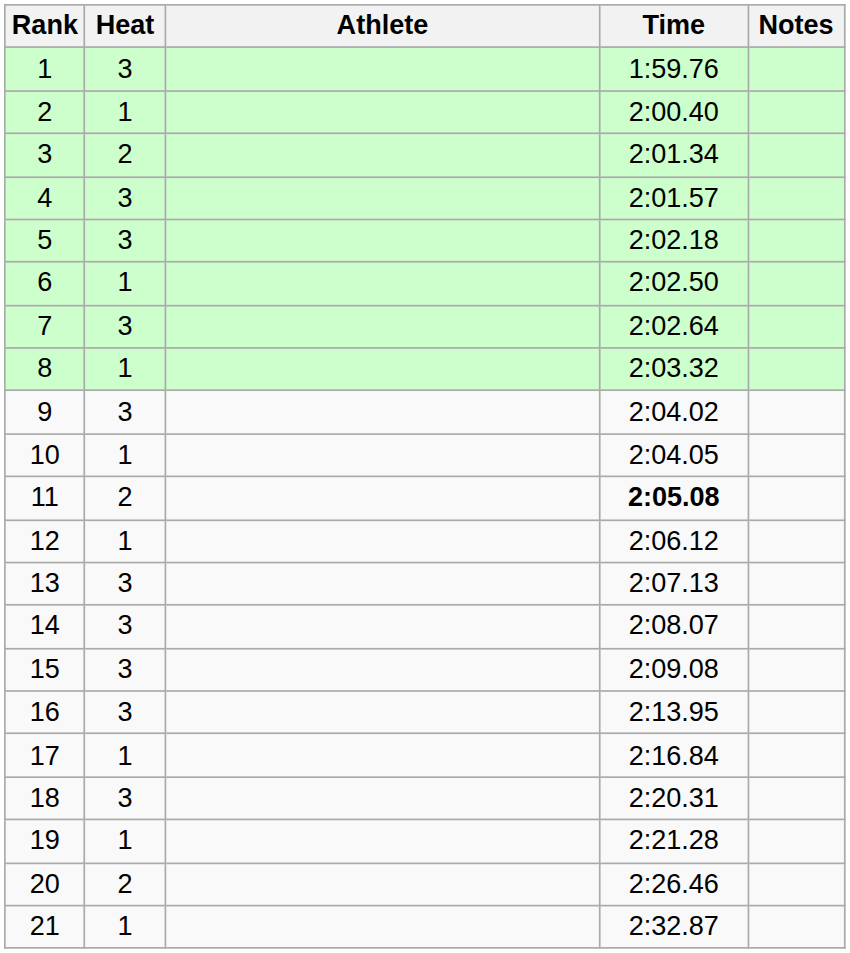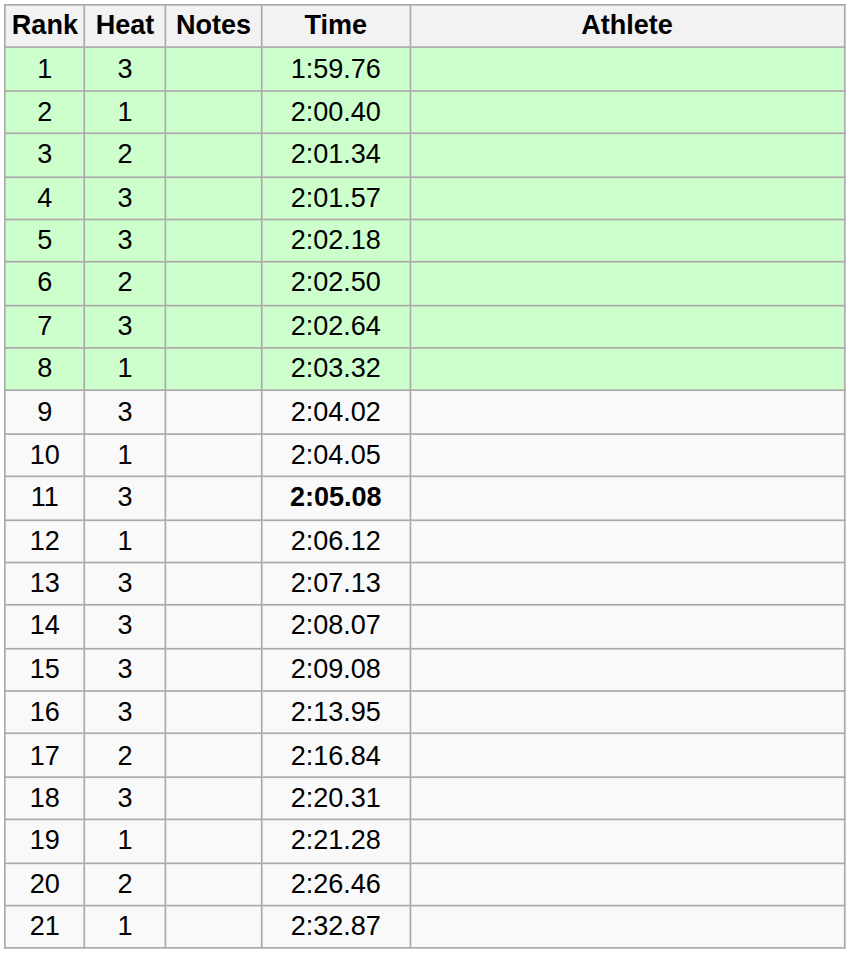columns swapped: Athlete <-> Notes
6 | Heat: 1 -> 2
11 | Heat: 2 -> 3
17 | Heat: 1 -> 2
